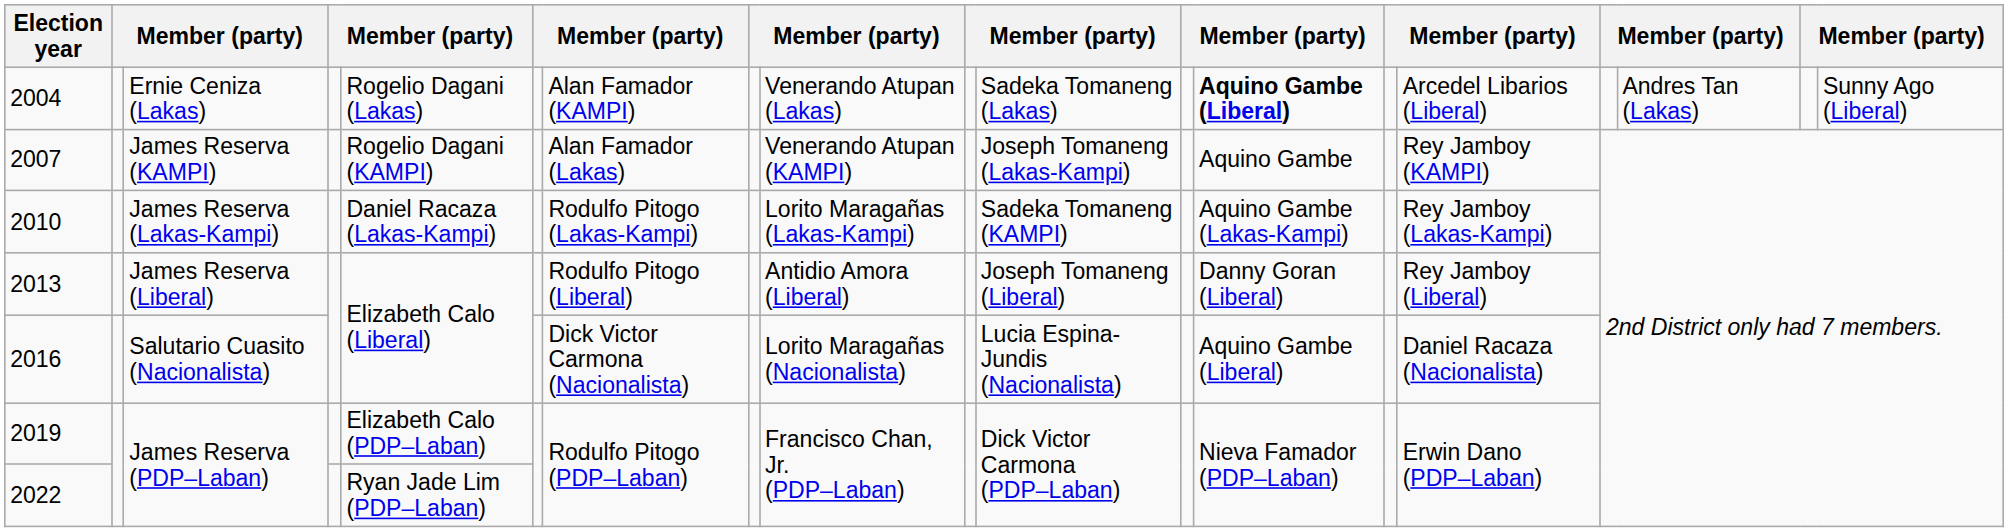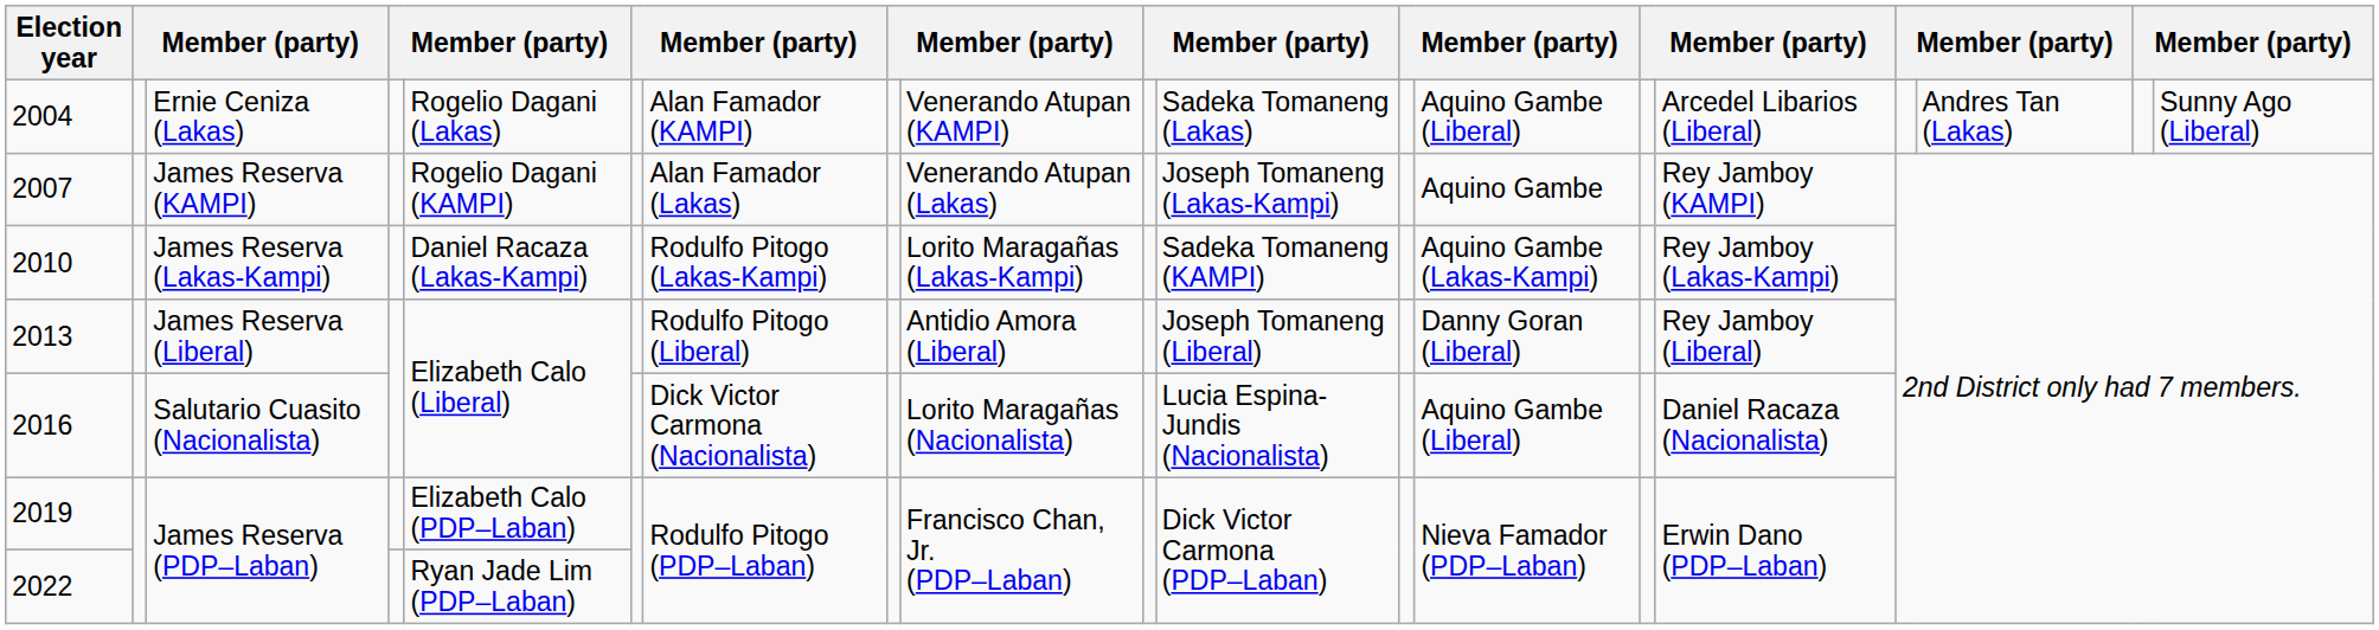2004 | column 9: Venerando Atupan (Lakas) -> Venerando Atupan (KAMPI)
2004 | column 13: bold -> normal
2007 | column 9: Venerando Atupan (KAMPI) -> Venerando Atupan (Lakas)
